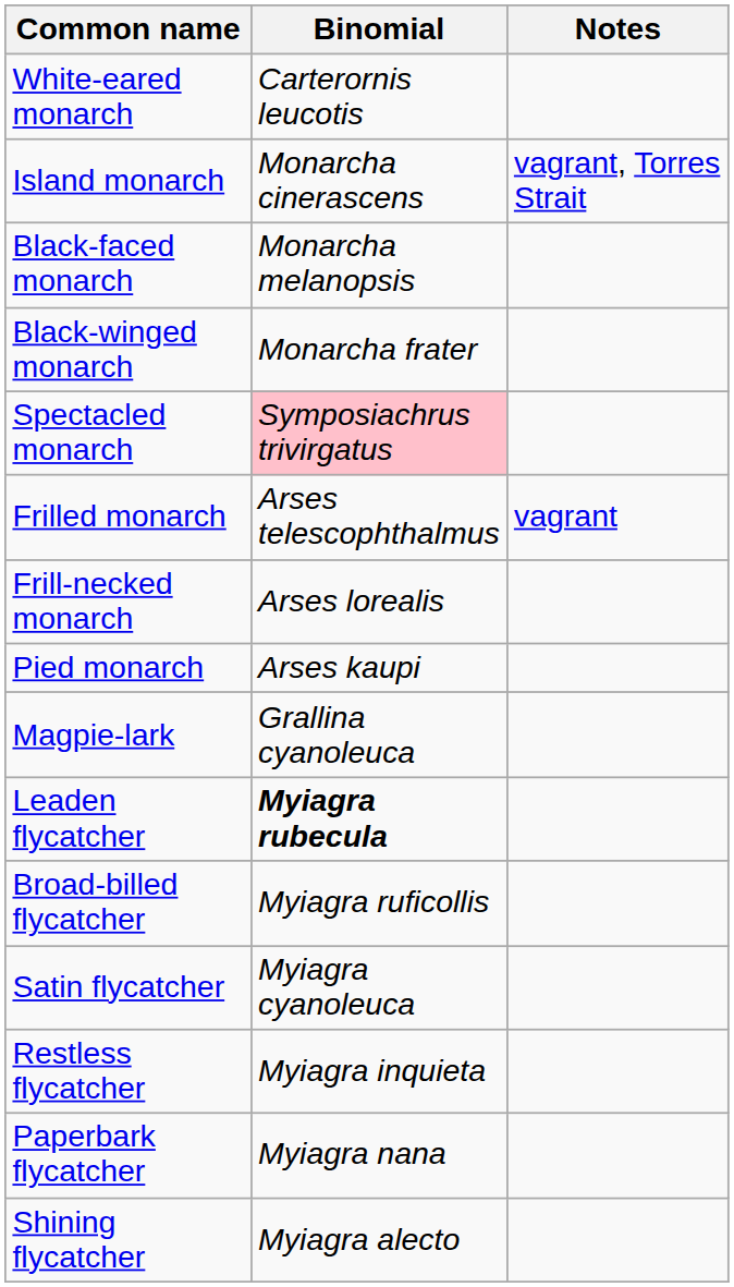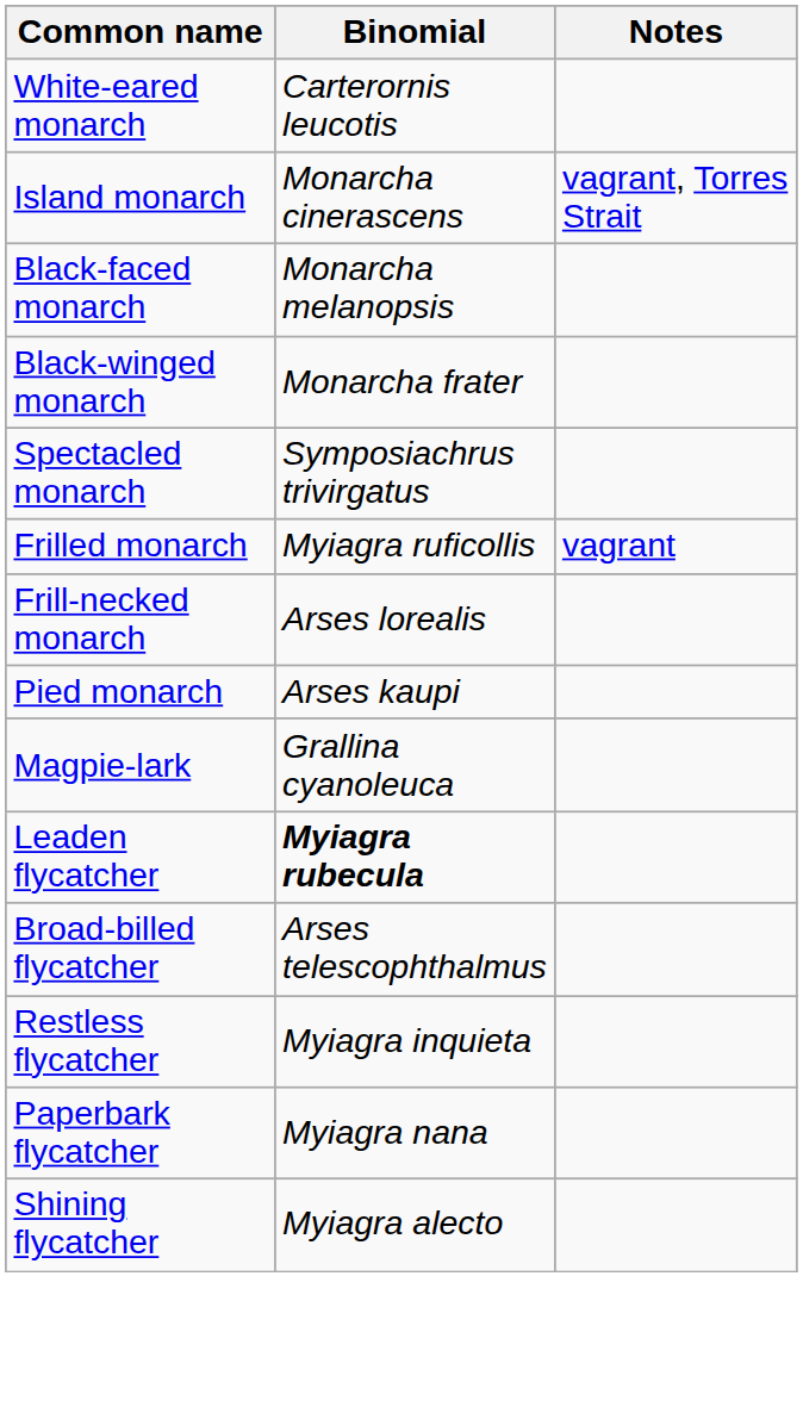Spectacled monarch | Binomial: pink background -> no background
Frilled monarch | Binomial: Arses telescophthalmus -> Myiagra ruficollis
Broad-billed flycatcher | Binomial: Myiagra ruficollis -> Arses telescophthalmus
- row: Satin flycatcher | Myiagra cyanoleuca
